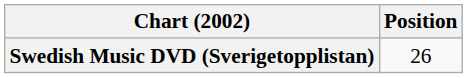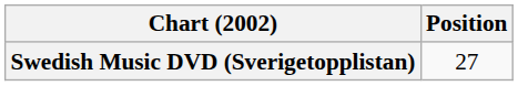Swedish Music DVD (Sverigetopplistan) | Position: 26 -> 27
